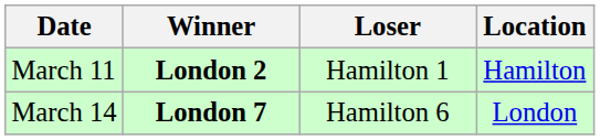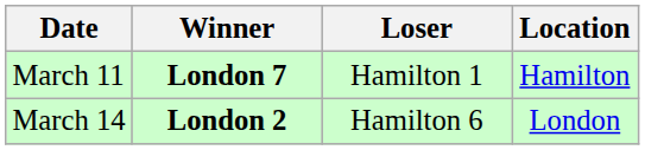March 11 | Winner: London 2 -> London 7
March 14 | Winner: London 7 -> London 2
